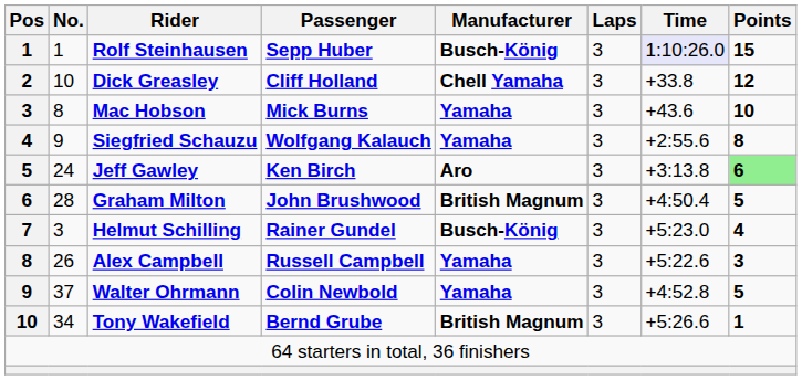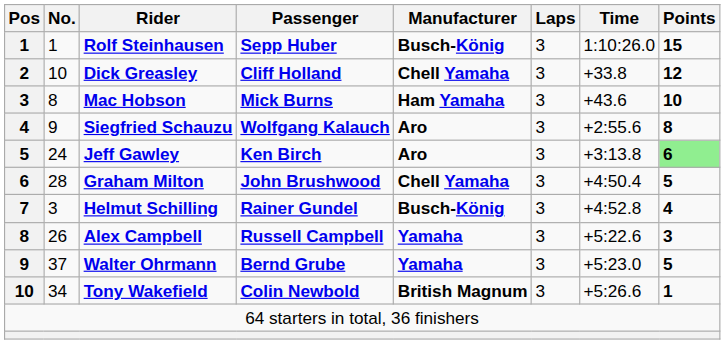Rolf Steinhausen | Time: lavender background -> no background
Mac Hobson | Manufacturer: Yamaha -> Ham Yamaha
Siegfried Schauzu | Manufacturer: Yamaha -> Aro
Graham Milton | Manufacturer: British Magnum -> Chell Yamaha
Helmut Schilling | Time: +5:23.0 -> +4:52.8
Walter Ohrmann | Passenger: Colin Newbold -> Bernd Grube
Walter Ohrmann | Time: +4:52.8 -> +5:23.0
Tony Wakefield | Passenger: Bernd Grube -> Colin Newbold
